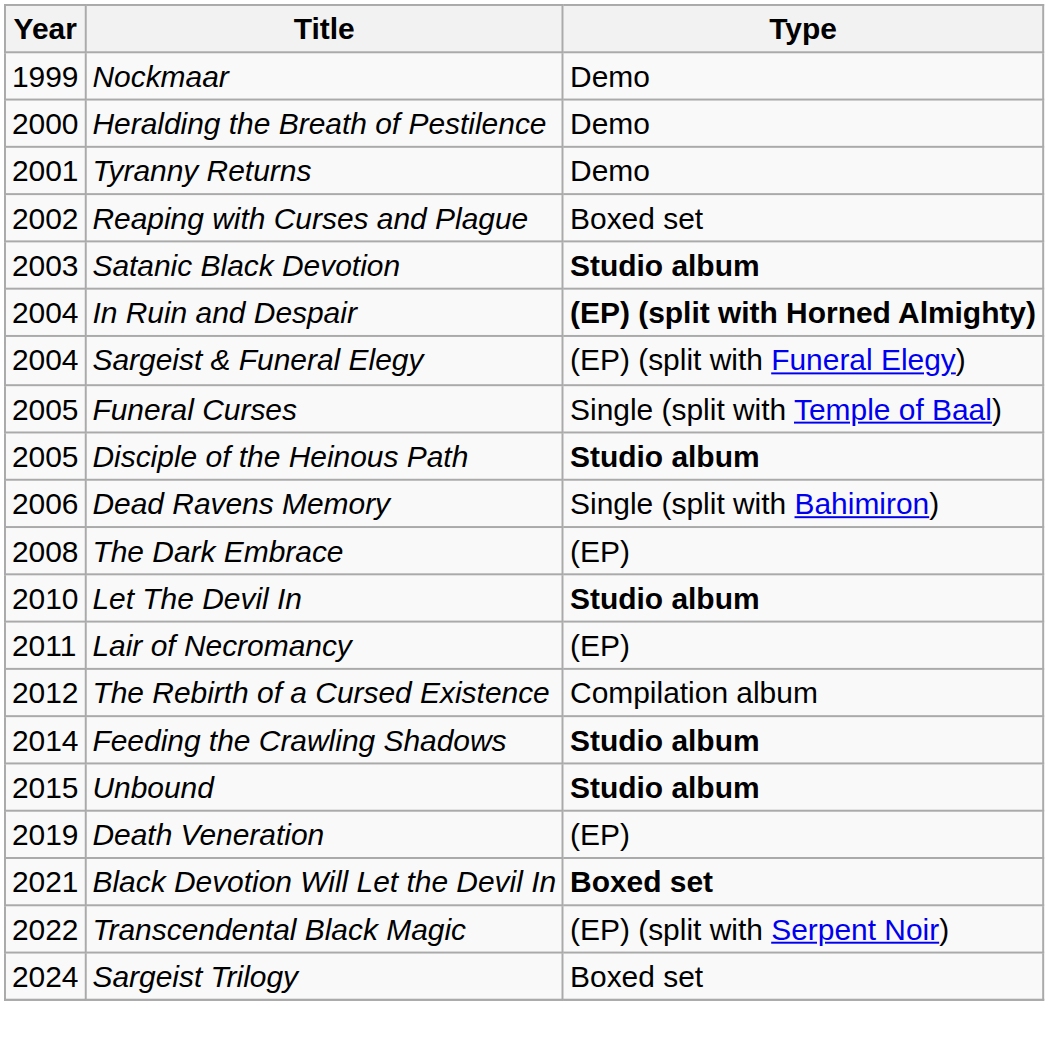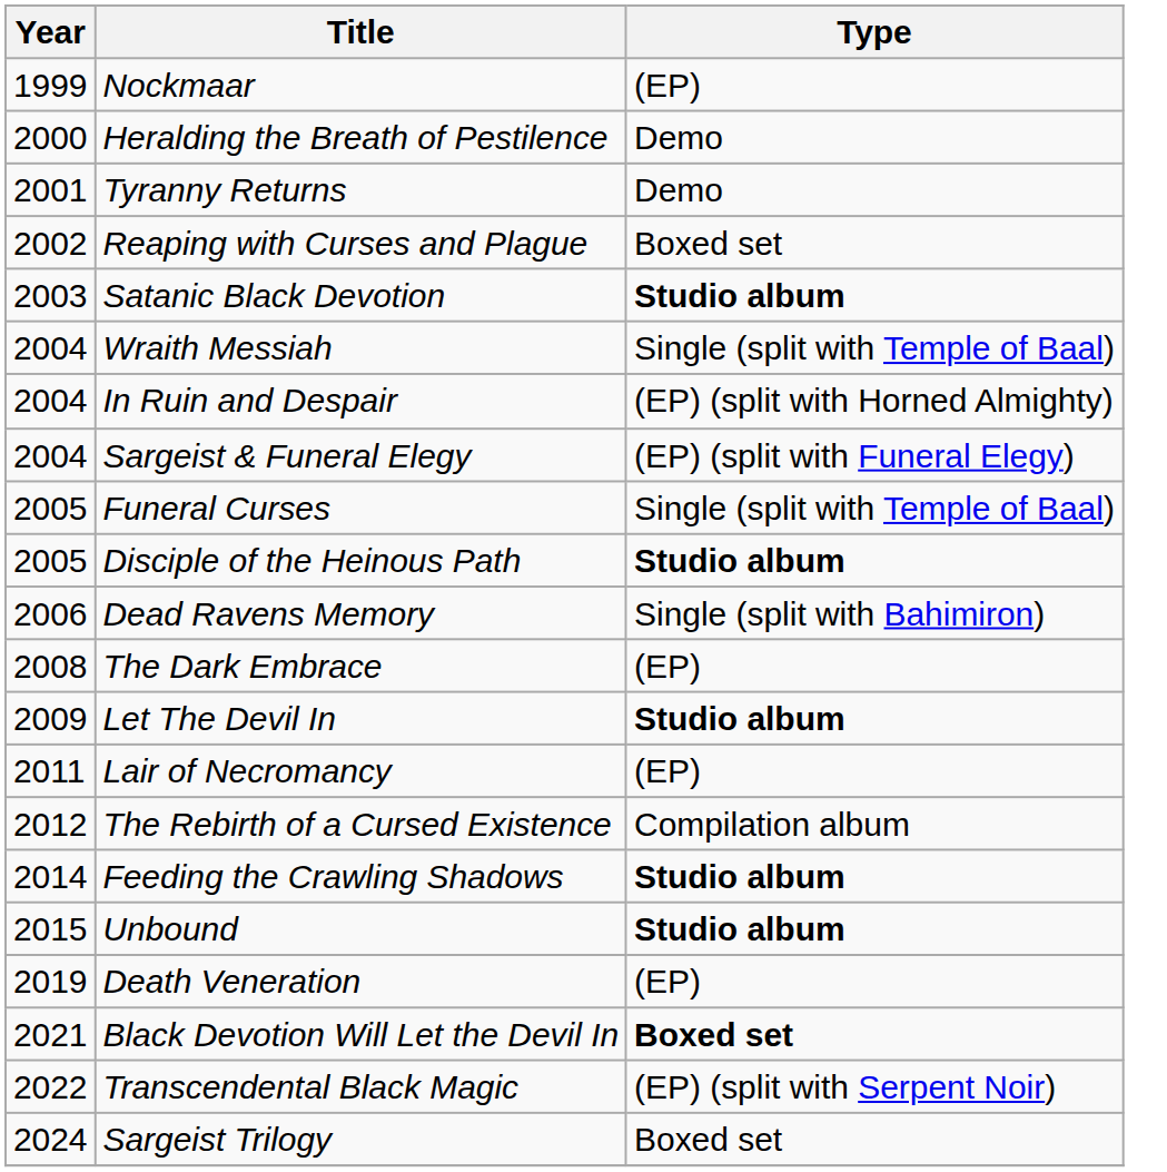Nockmaar | Type: Demo -> (EP)
+ row: 2004 | Wraith Messiah | Single (split with Temple of Baal)
In Ruin and Despair | Type: bold -> normal
Let The Devil In | Year: 2010 -> 2009
